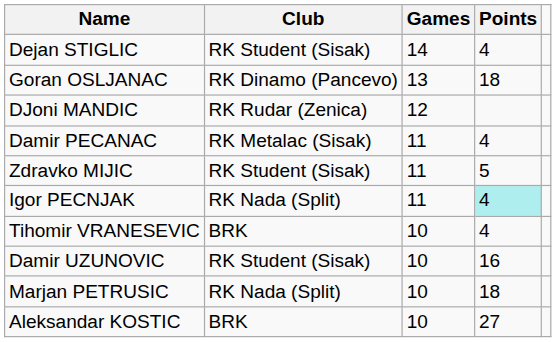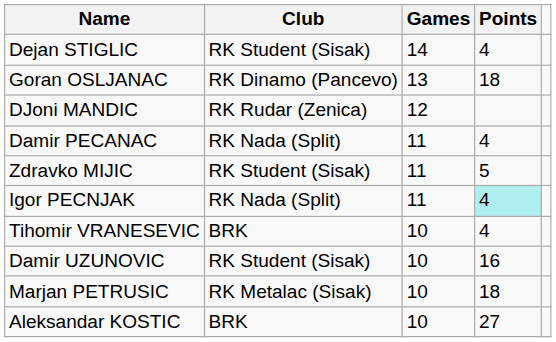Damir PECANAC | Club: RK Metalac (Sisak) -> RK Nada (Split)
Marjan PETRUSIC | Club: RK Nada (Split) -> RK Metalac (Sisak)
